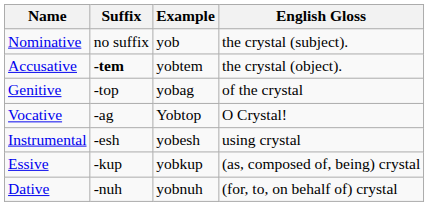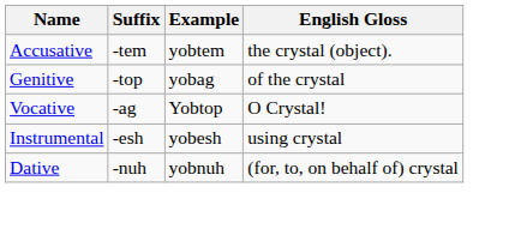- row: Nominative | no suffix | yob | the crystal (subject).
Accusative | Suffix: bold -> normal
- row: Essive | -kup | yobkup | (as, composed of, being) crystal
